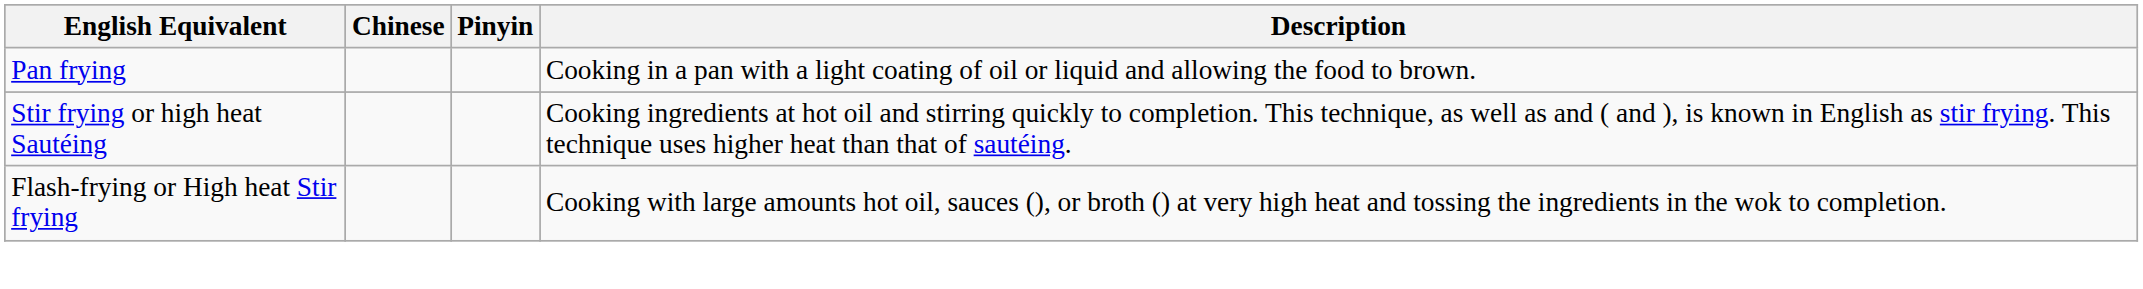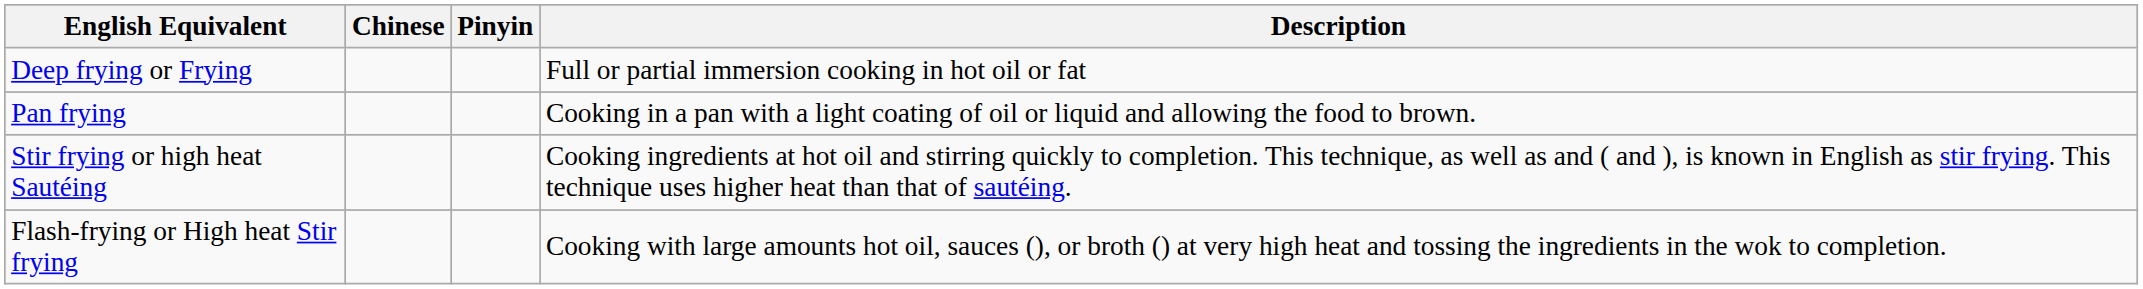+ row: Deep frying or Frying | Full or partial immersion cooking in hot oil or fat
